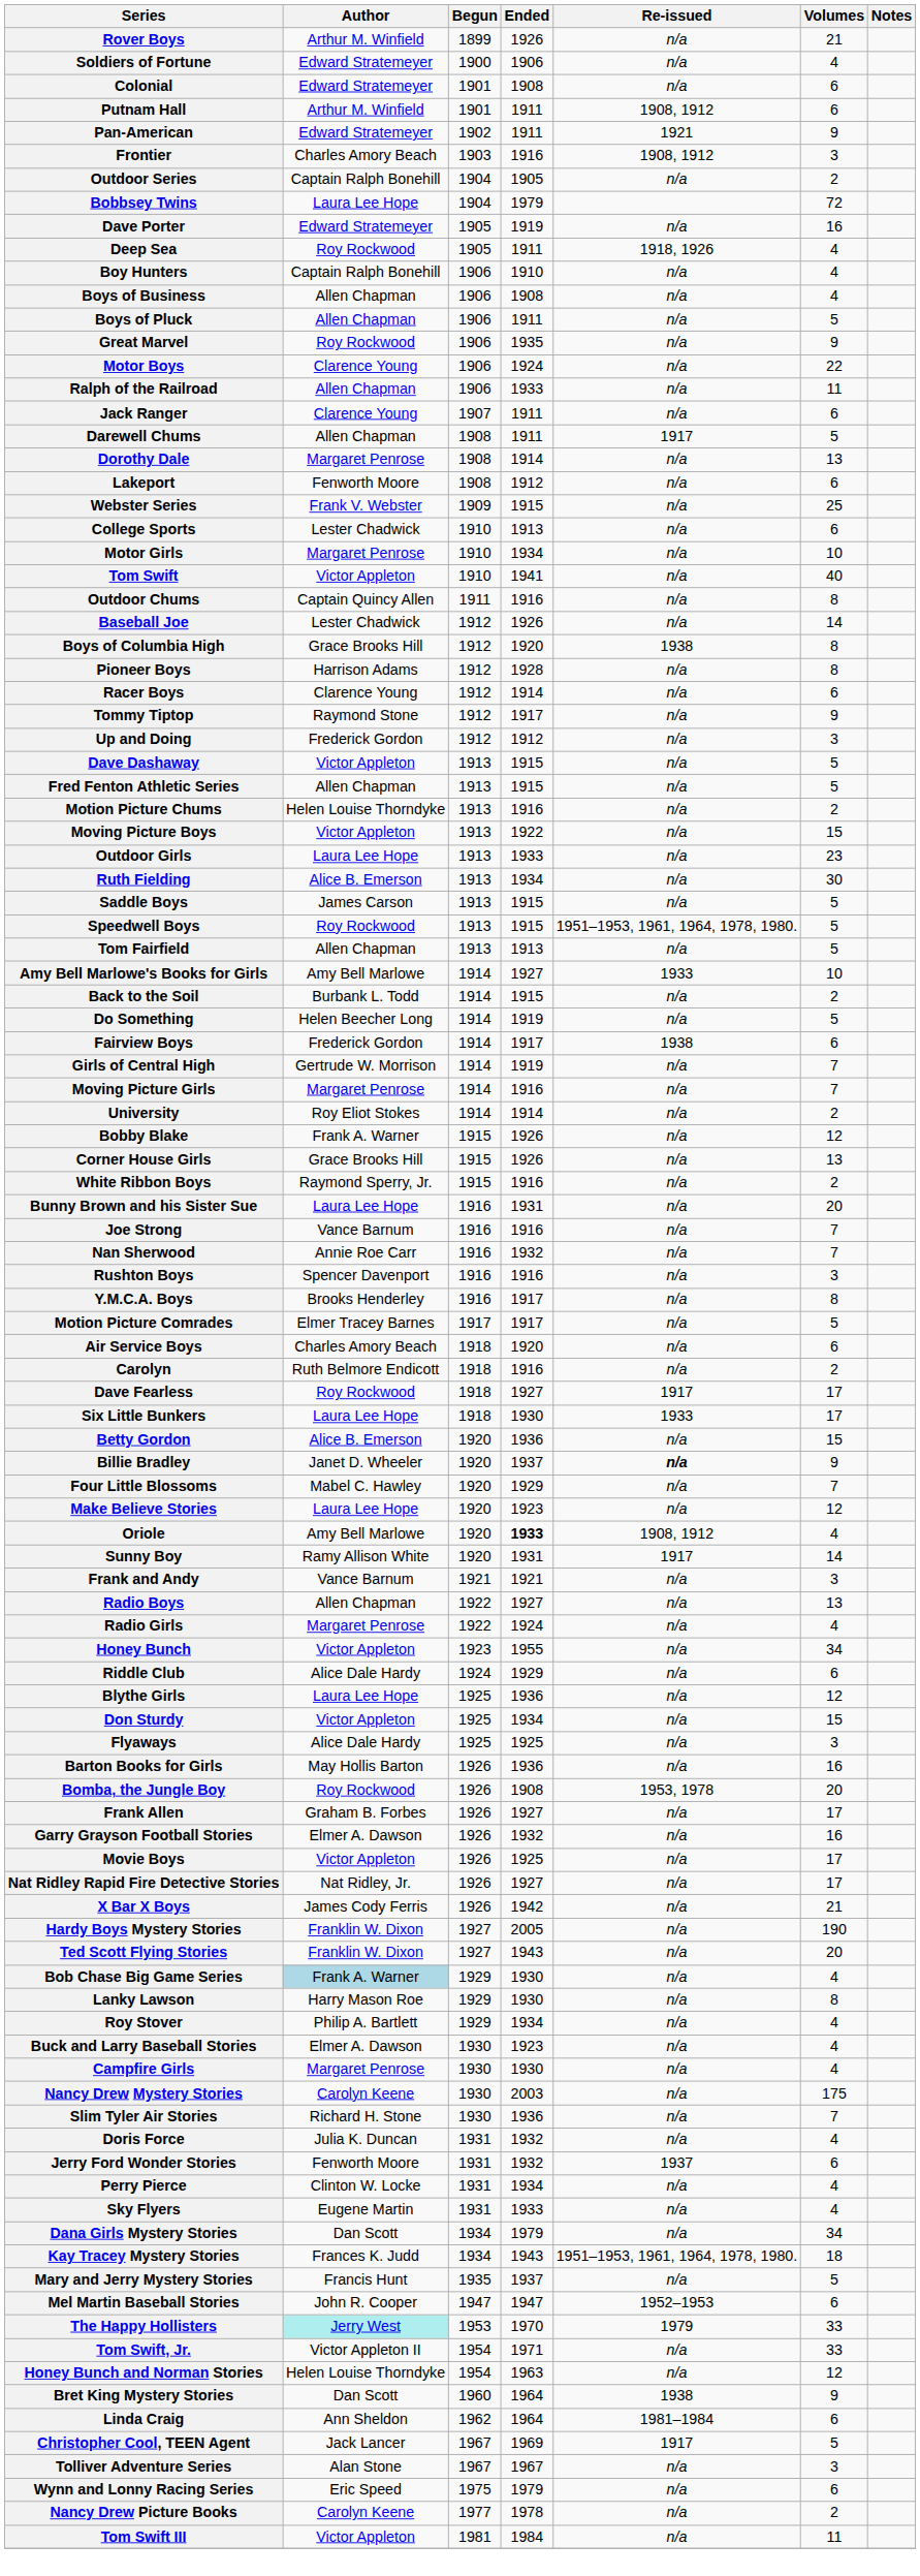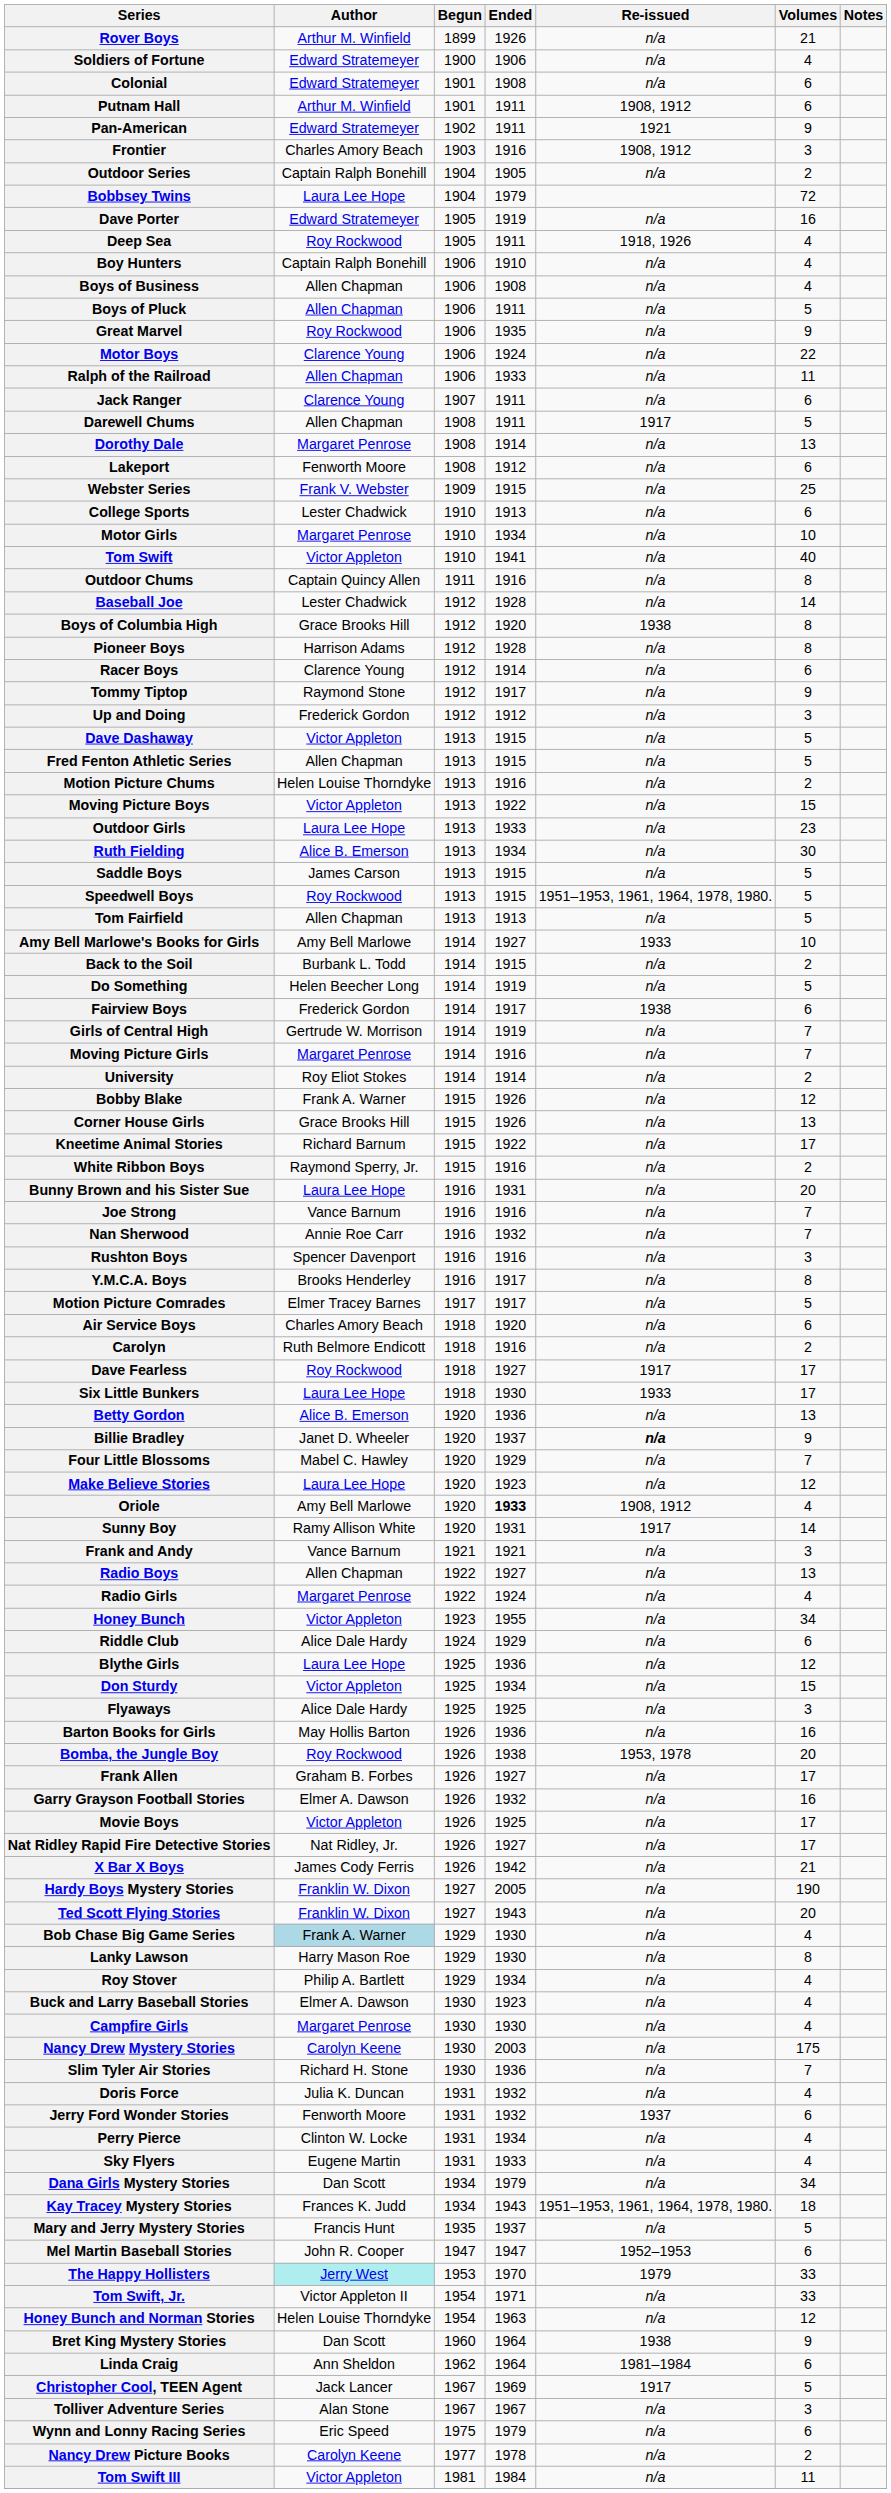Baseball Joe | Ended: 1926 -> 1928
+ row: Kneetime Animal Stories | Richard Barnum | 1915 | 1922 | n/a | 17
Betty Gordon | Volumes: 15 -> 13
Bomba, the Jungle Boy | Ended: 1908 -> 1938
